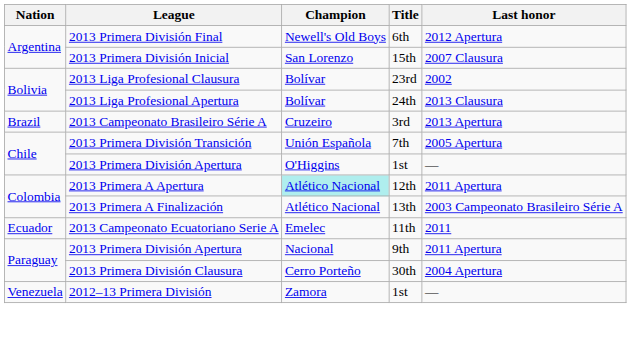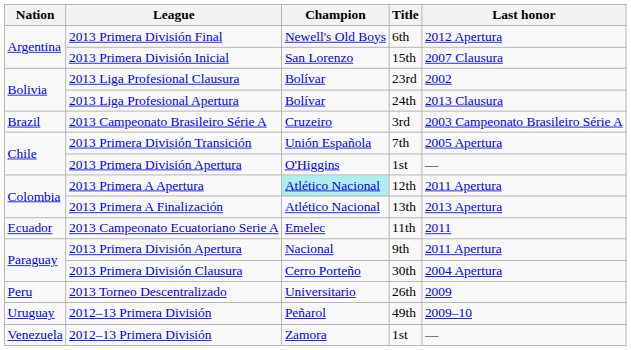3rd | Last honor: 2013 Apertura -> 2003 Campeonato Brasileiro Série A
13th | Last honor: 2003 Campeonato Brasileiro Série A -> 2013 Apertura
+ row: Peru | 2013 Torneo Descentralizado | Universitario | 26th | 2009
+ row: Uruguay | 2012–13 Primera División | Peñarol | 49th | 2009–10
